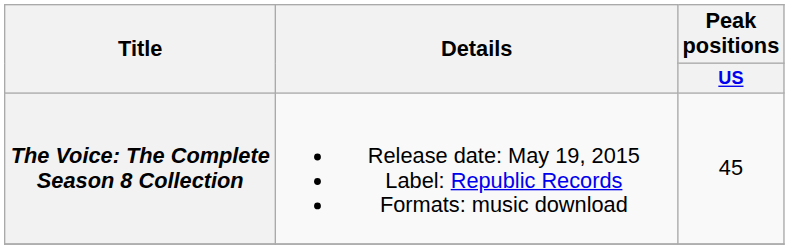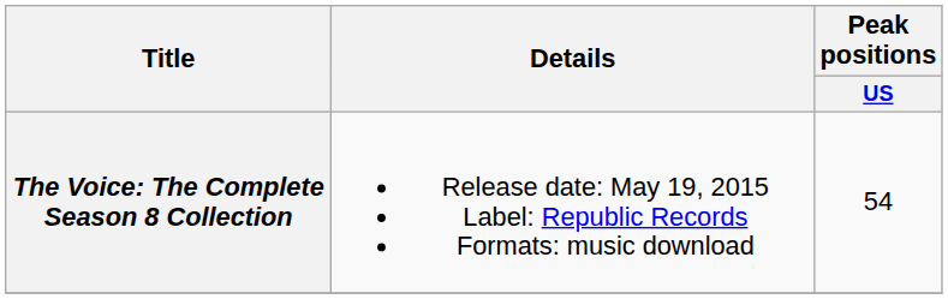The Voice: The Complete Season 8 Collection | Peak positions / US: 45 -> 54
